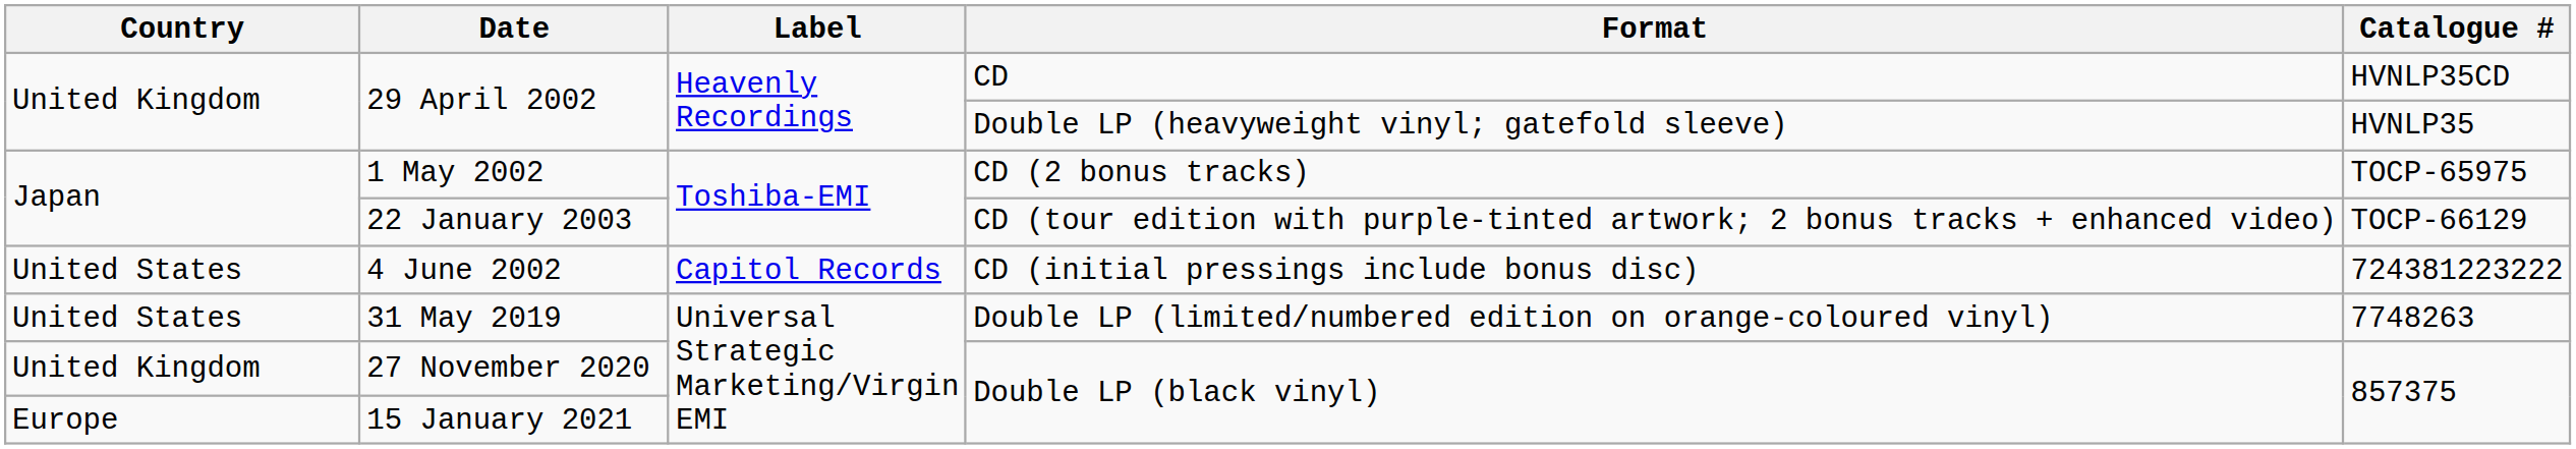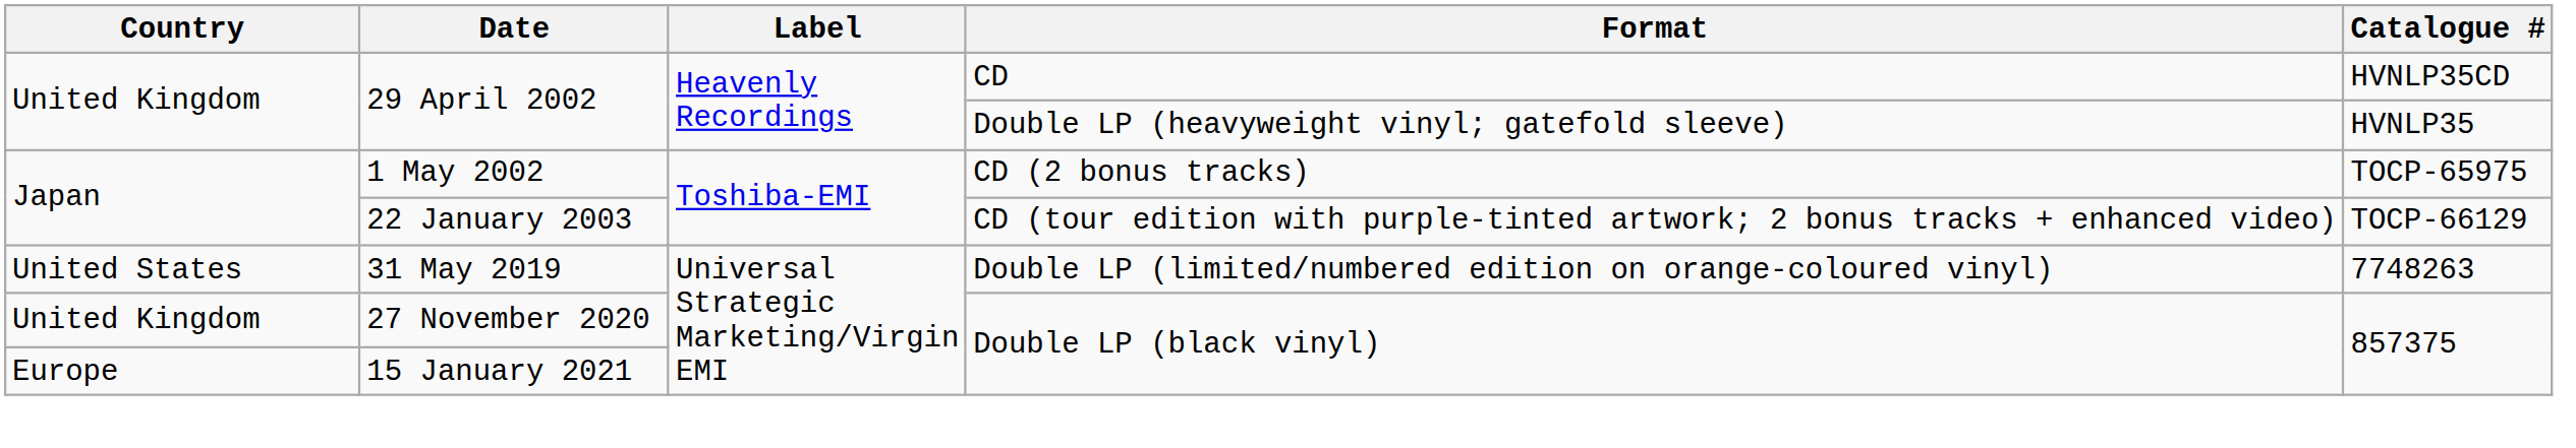- row: United States | 4 June 2002 | Capitol Records | CD (initial pressings include bonus disc) | 724381223222
